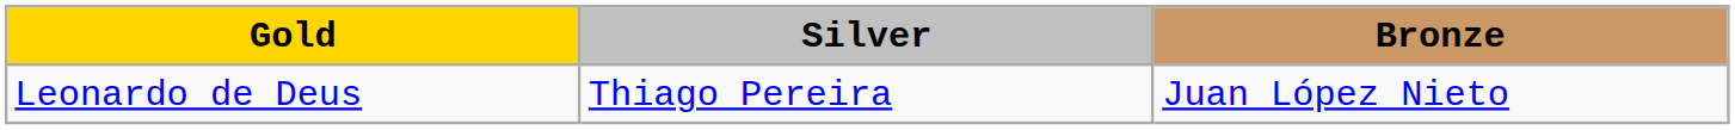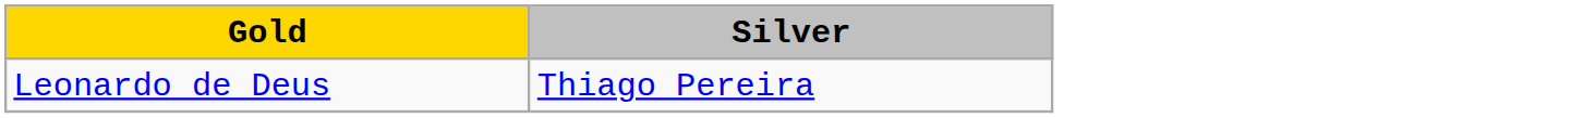- column: Bronze | Juan López Nieto
